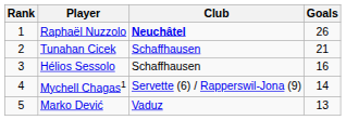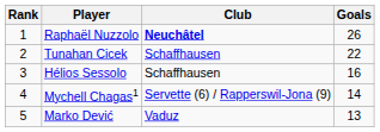Tunahan Cicek | Goals: 21 -> 22
